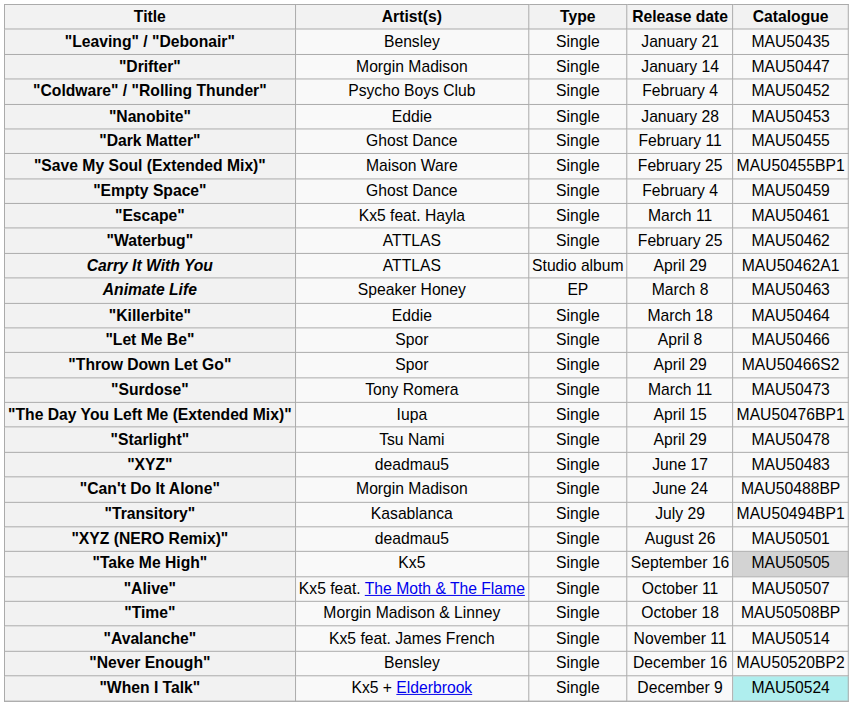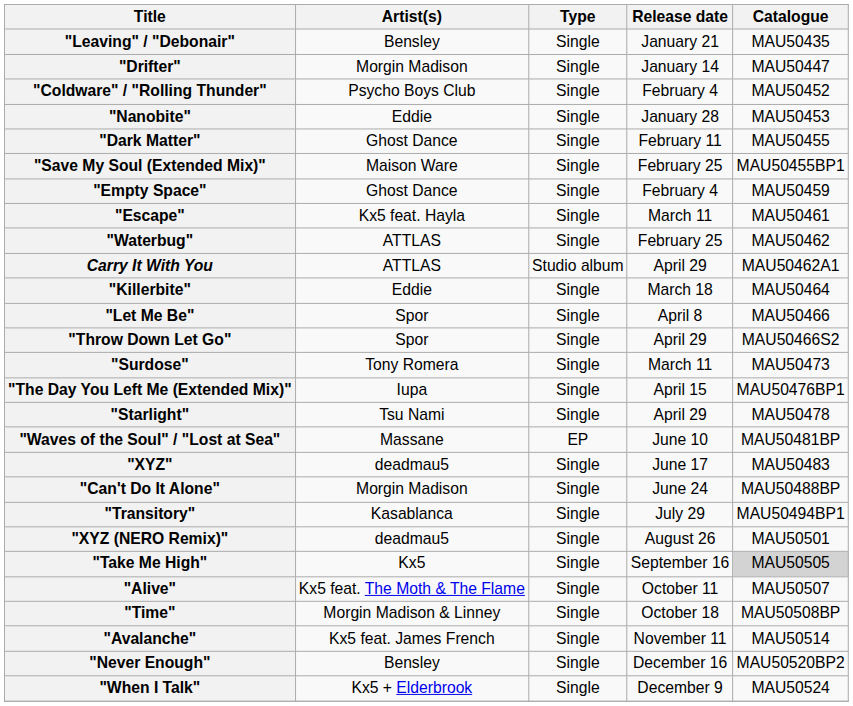- row: Animate Life | Speaker Honey | EP | March 8 | MAU50463
+ row: "Waves of the Soul" / "Lost at Sea" | Massane | EP | June 10 | MAU50481BP
"When I Talk" | Catalogue: paleturquoise background -> no background
